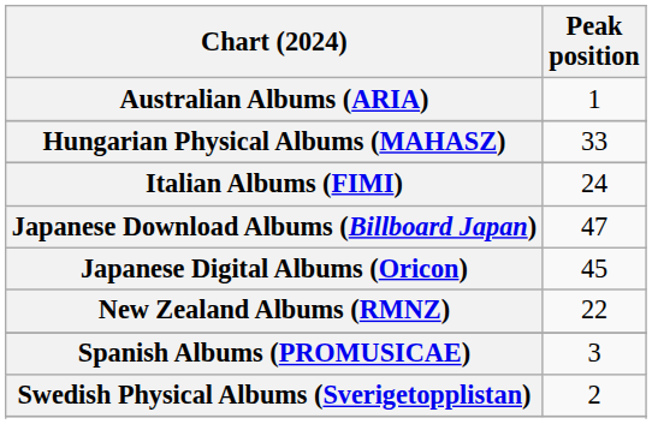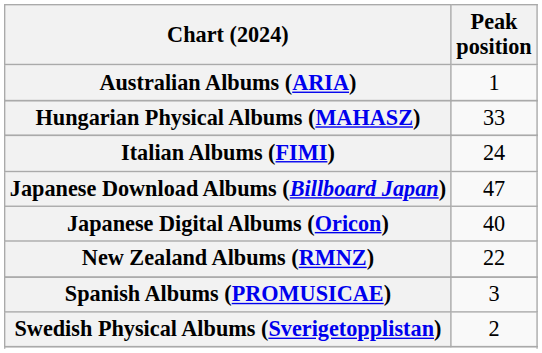Japanese Digital Albums (Oricon) | Peak position: 45 -> 40
